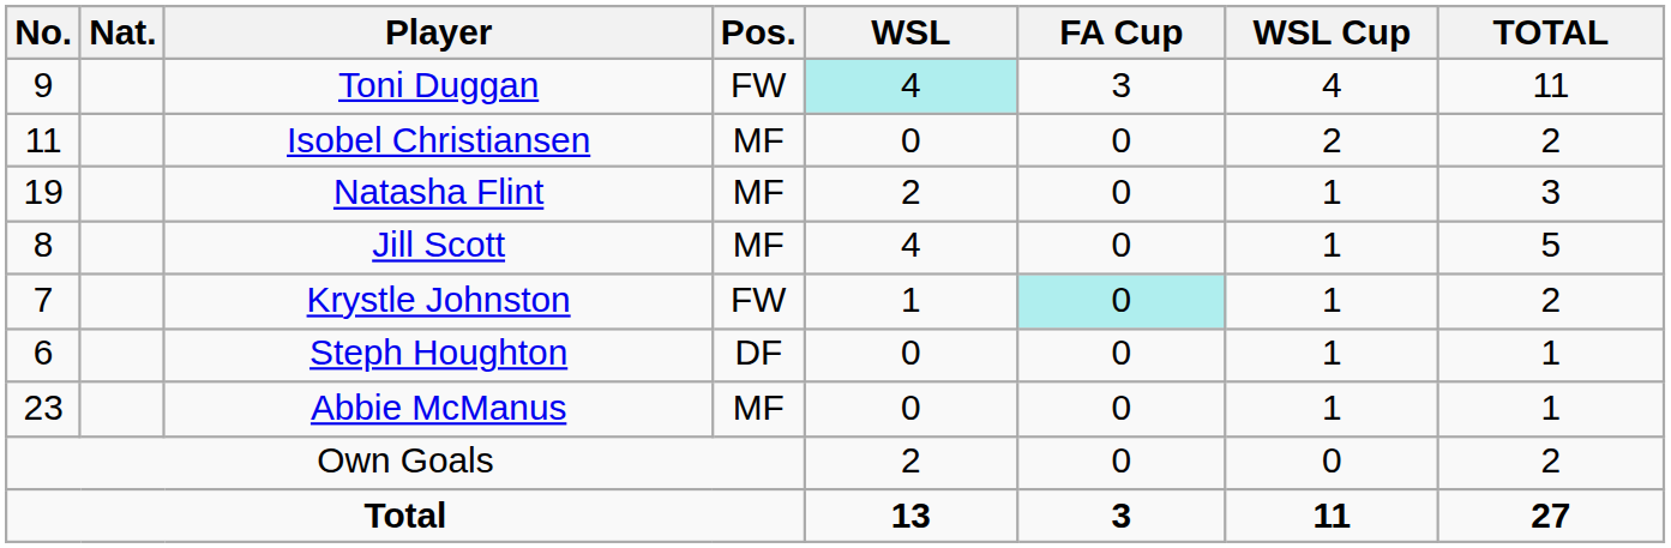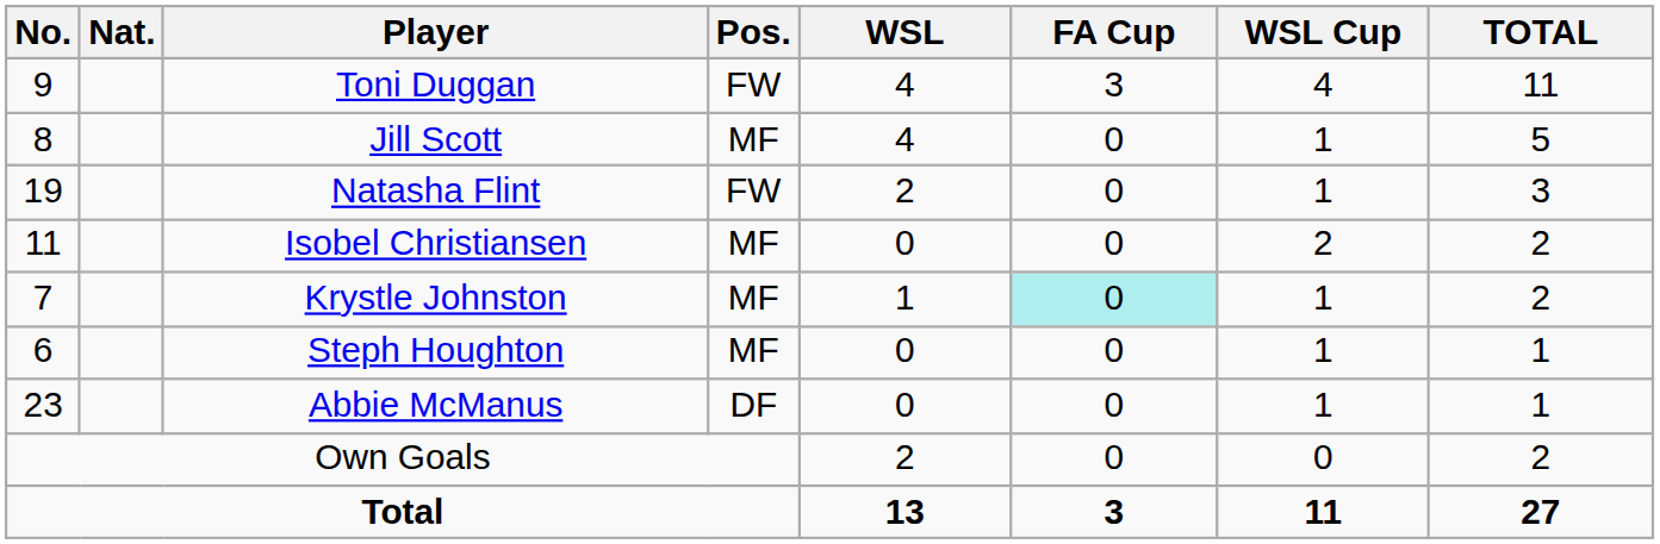Toni Duggan | WSL: paleturquoise background -> no background
rows swapped: Jill Scott <-> Isobel Christiansen
Natasha Flint | Pos.: MF -> FW
Krystle Johnston | Pos.: FW -> MF
Steph Houghton | Pos.: DF -> MF
Abbie McManus | Pos.: MF -> DF
